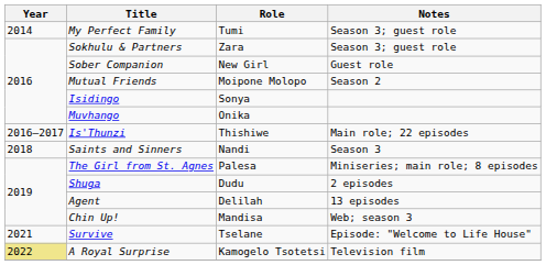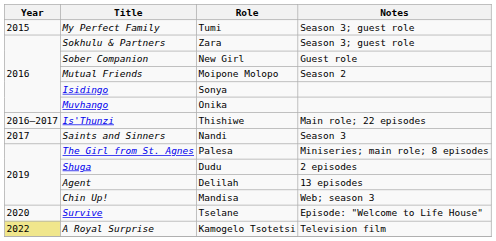My Perfect Family | Year: 2014 -> 2015
Saints and Sinners | Year: 2018 -> 2017
Survive | Year: 2021 -> 2020
